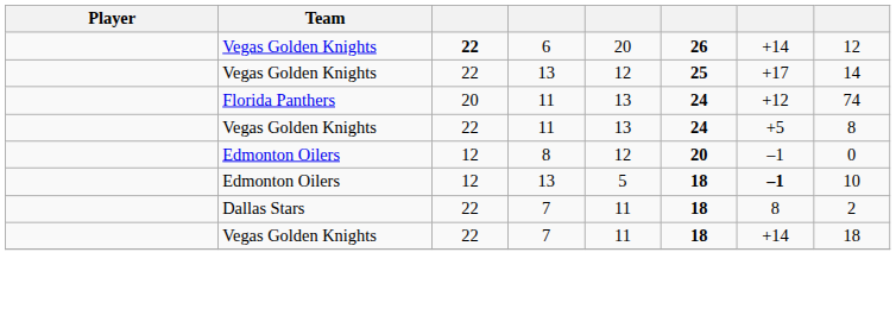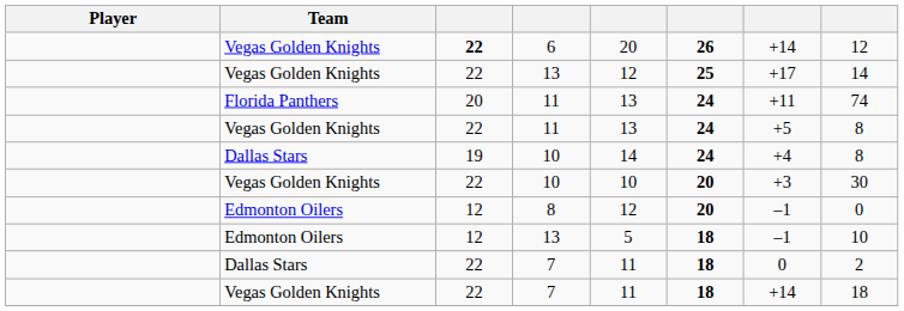Florida Panthers / 11 | column 7: +12 -> +11
+ row: Dallas Stars | 19 | 10 | 14 | 24 | +4 | 8
+ row: Vegas Golden Knights | 22 | 10 | 10 | 20 | +3 | 30
Edmonton Oilers / 13 | column 7: bold -> normal
Dallas Stars / 7 | column 7: 8 -> 0
